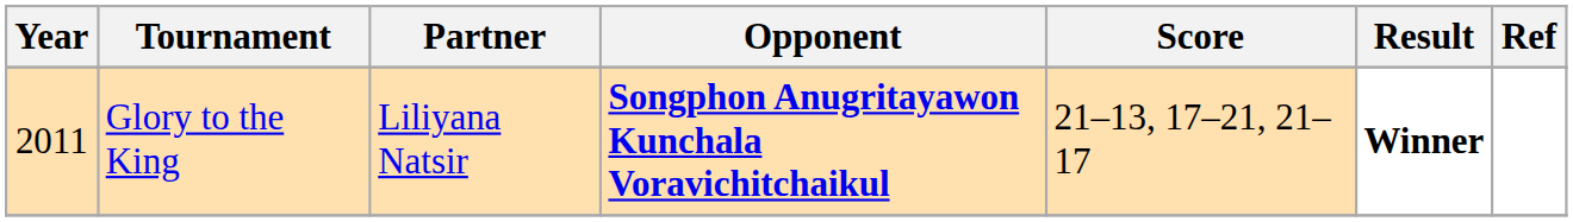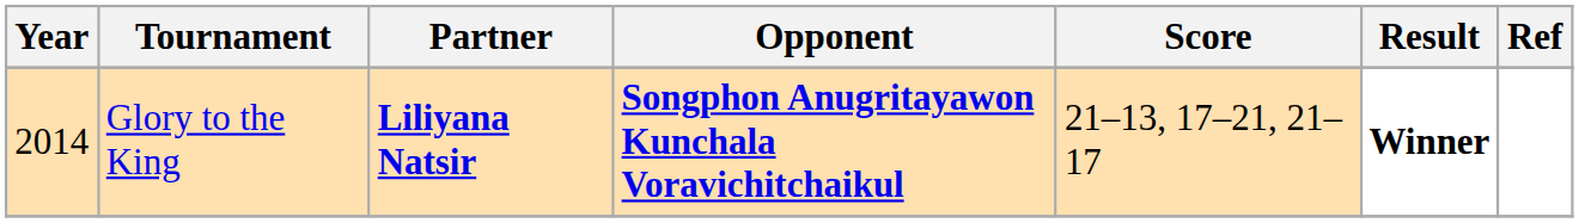Glory to the King | Year: 2011 -> 2014
Glory to the King | Partner: normal -> bold
